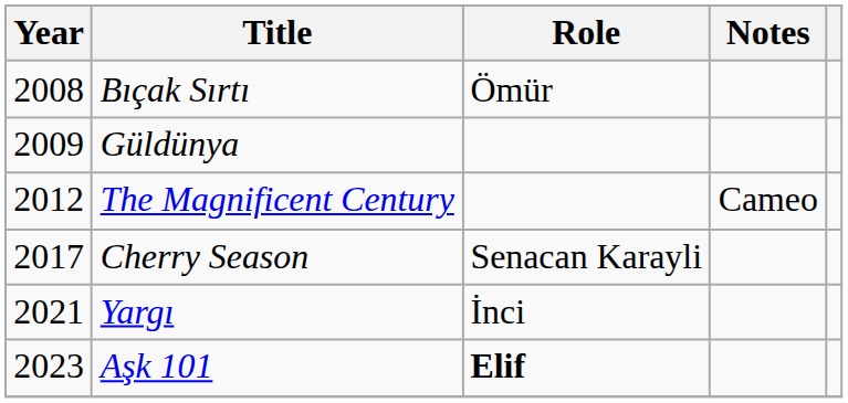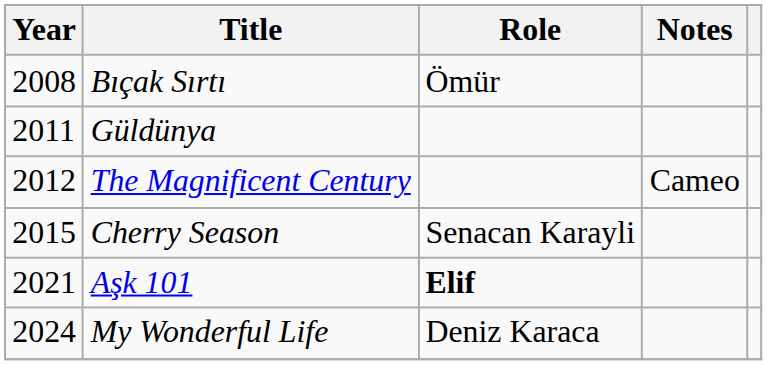Güldünya | Year: 2009 -> 2011
Cherry Season | Year: 2017 -> 2015
- row: 2021 | Yargı | İnci
Aşk 101 | Year: 2023 -> 2021
+ row: 2024 | My Wonderful Life | Deniz Karaca
